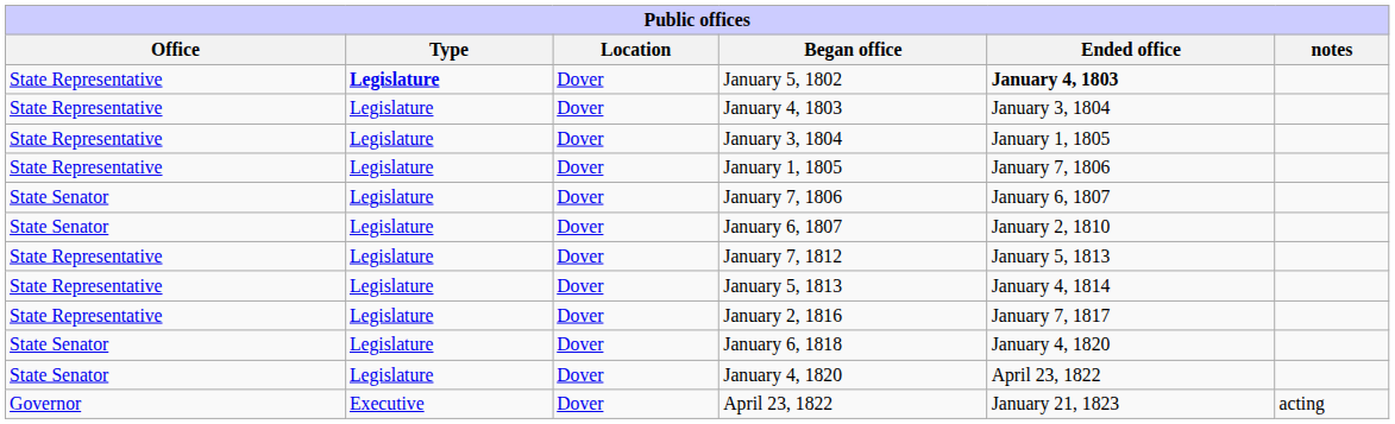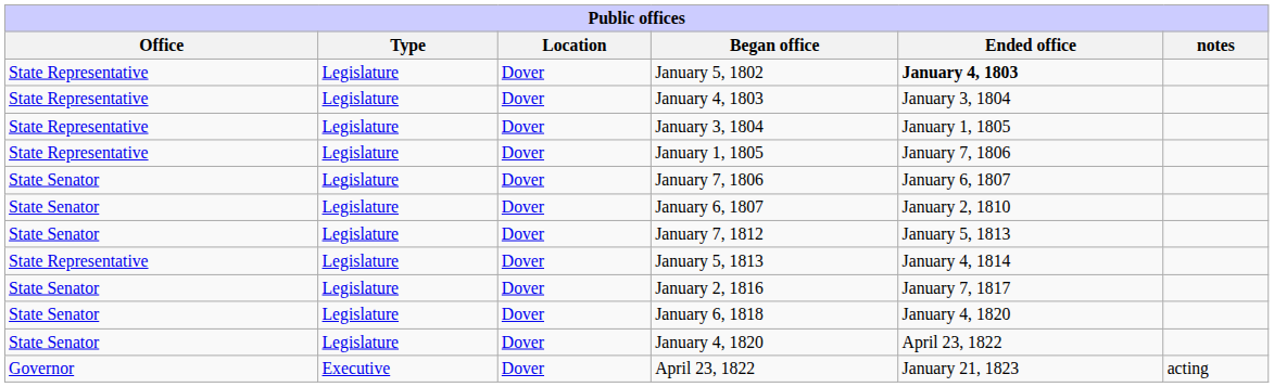January 5, 1802 | Type: bold -> normal
January 7, 1812 | Office: State Representative -> State Senator
January 2, 1816 | Office: State Representative -> State Senator
